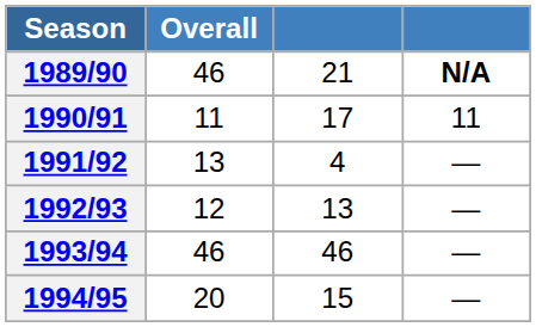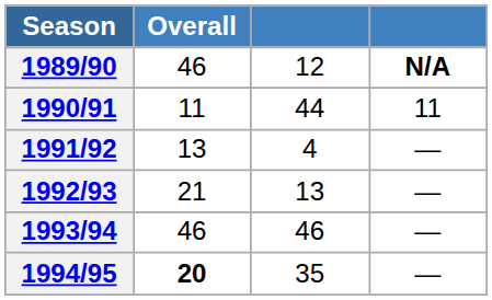1989/90 | column 3: 21 -> 12
1990/91 | column 3: 17 -> 44
1992/93 | Overall: 12 -> 21
1994/95 | Overall: normal -> bold
1994/95 | column 3: 15 -> 35
